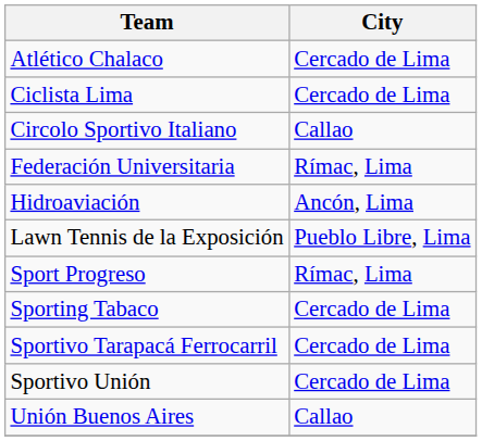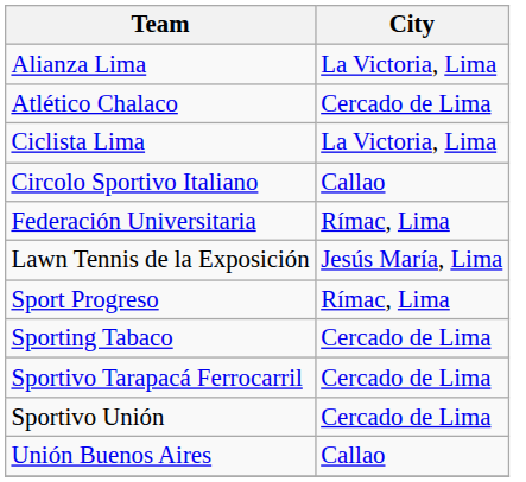+ row: Alianza Lima | La Victoria, Lima
Ciclista Lima | City: Cercado de Lima -> La Victoria, Lima
- row: Hidroaviación | Ancón, Lima
Lawn Tennis de la Exposición | City: Pueblo Libre, Lima -> Jesús María, Lima
